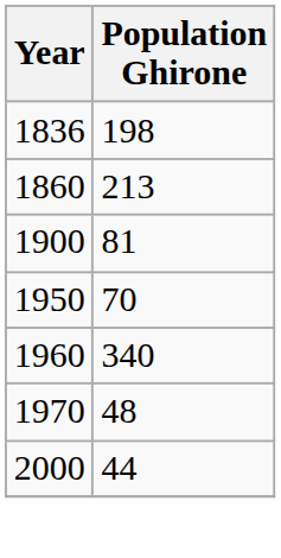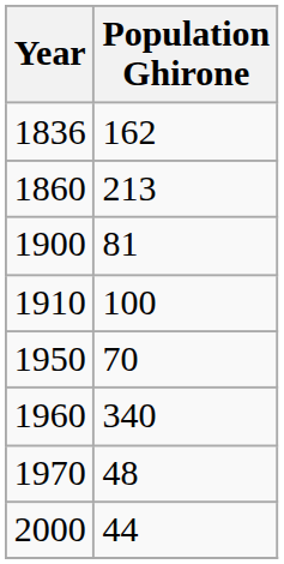1836 | Population Ghirone: 198 -> 162
+ row: 1910 | 100
